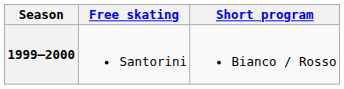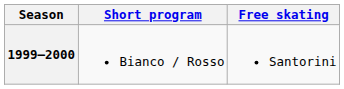columns swapped: Short program <-> Free skating
